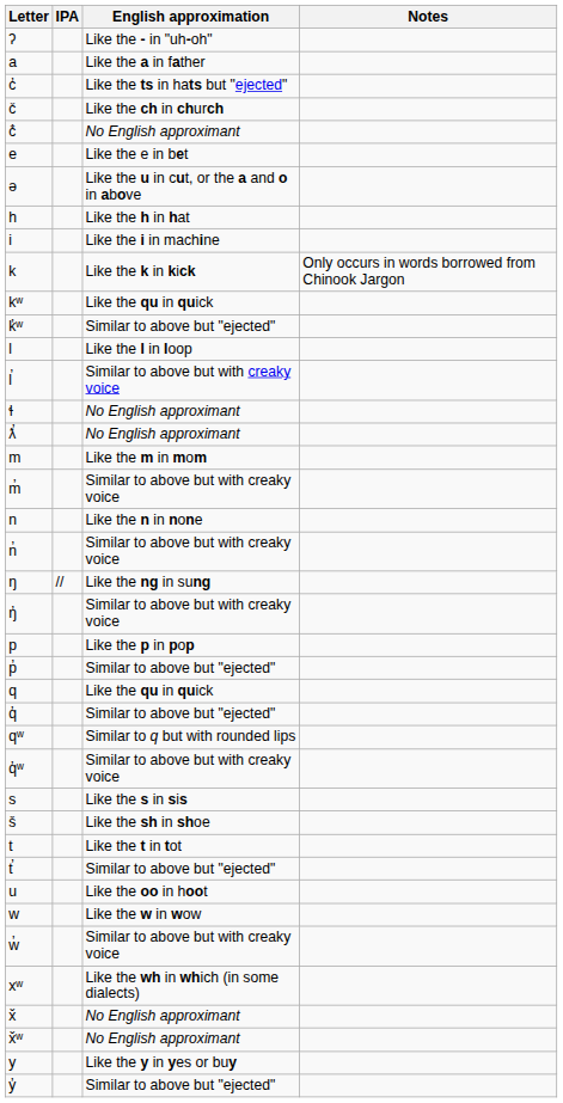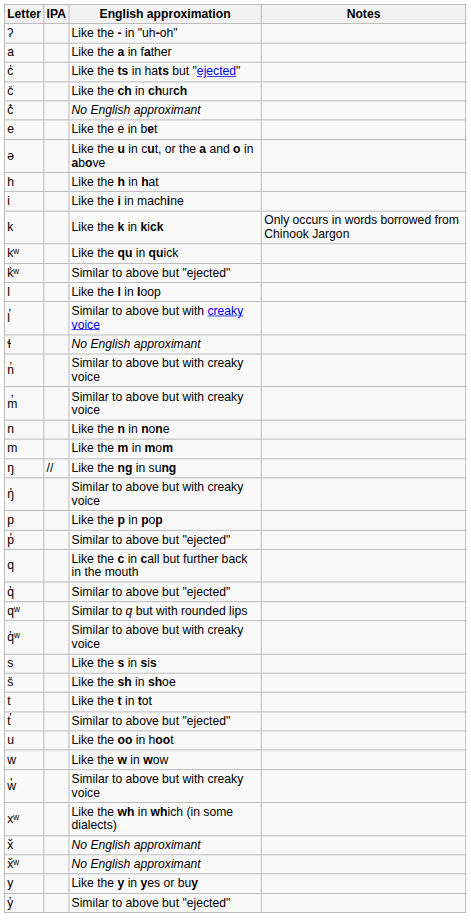- row: ƛ̕ | No English approximant
rows swapped: m <-> n̓
q | English approximation: Like the qu in quick -> Like the c in call but further back in the mouth
